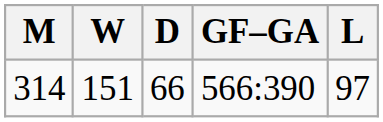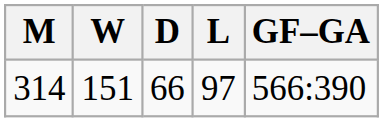columns swapped: L <-> GF–GA
